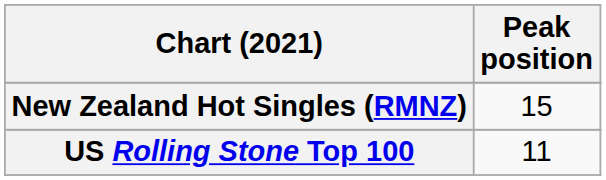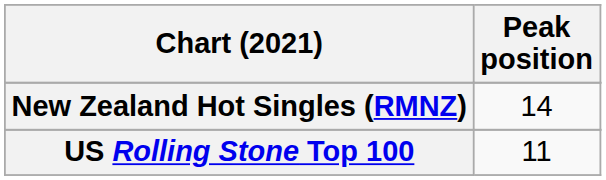New Zealand Hot Singles (RMNZ) | Peak position: 15 -> 14
